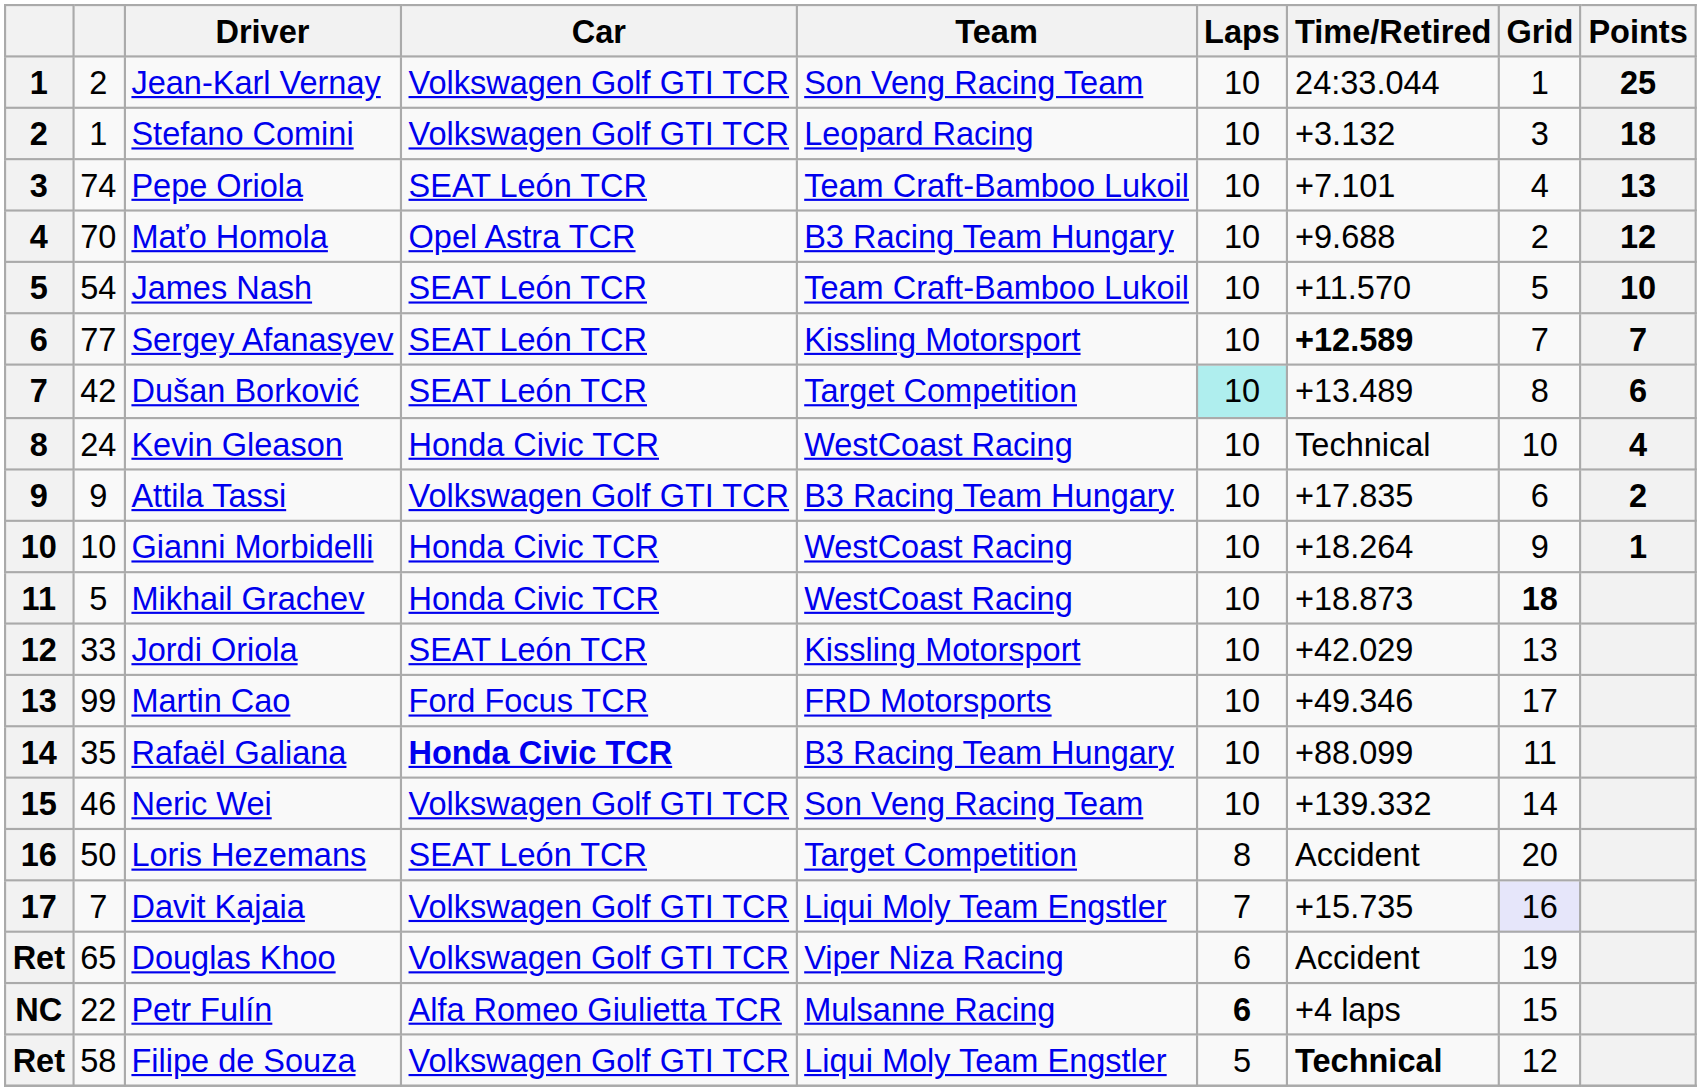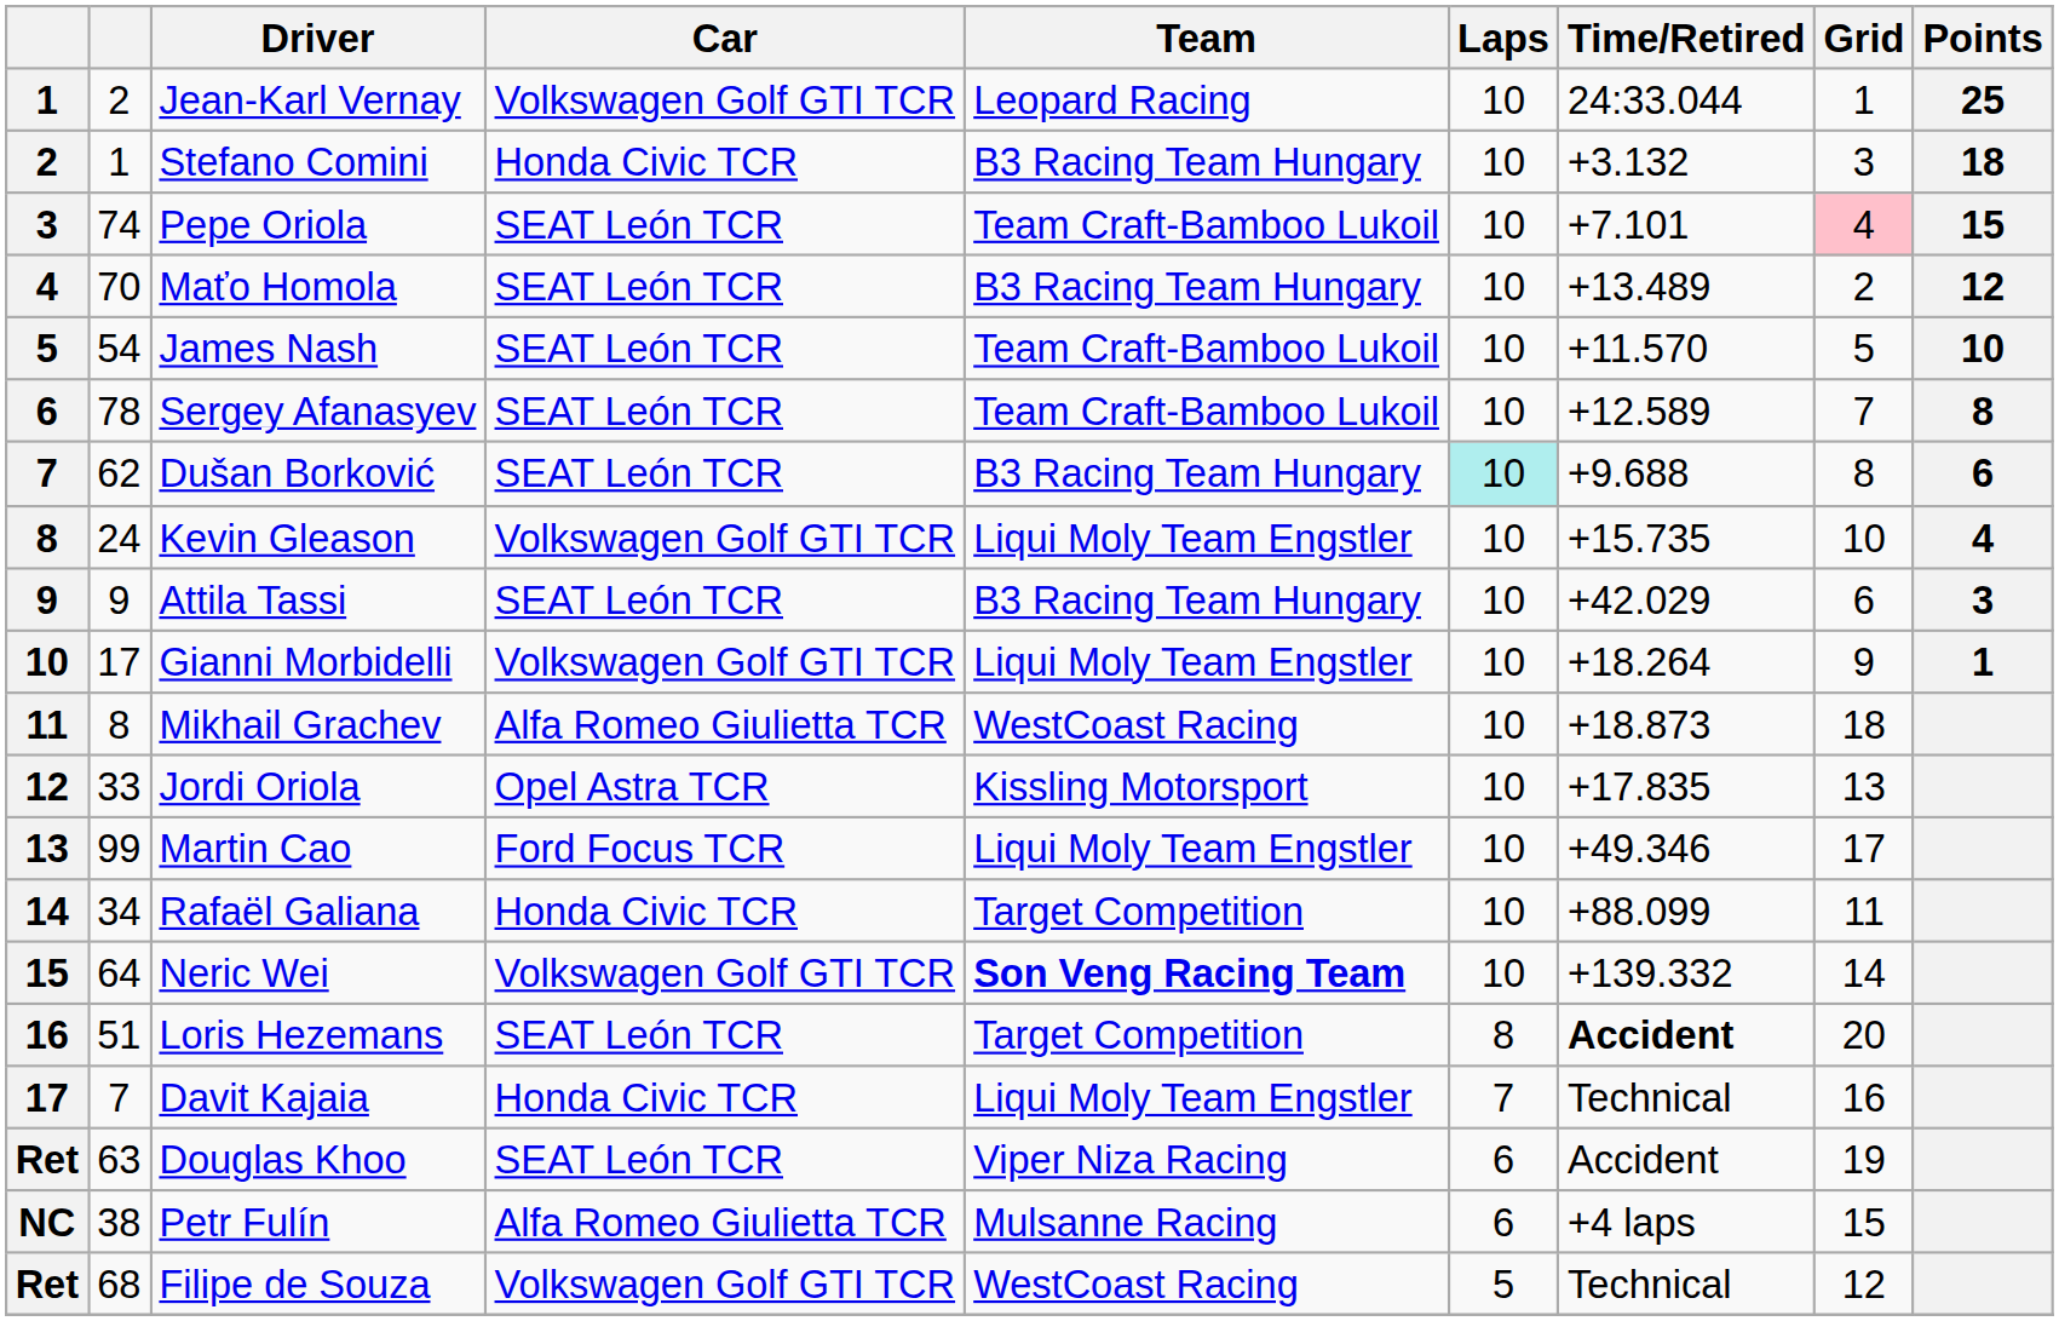Jean-Karl Vernay | Team: Son Veng Racing Team -> Leopard Racing
Stefano Comini | Car: Volkswagen Golf GTI TCR -> Honda Civic TCR
Stefano Comini | Team: Leopard Racing -> B3 Racing Team Hungary
Pepe Oriola | Grid: no background -> pink background
Pepe Oriola | Points: 13 -> 15
Maťo Homola | Car: Opel Astra TCR -> SEAT León TCR
Maťo Homola | Time/Retired: +9.688 -> +13.489
Sergey Afanasyev | column 2: 77 -> 78
Sergey Afanasyev | Team: Kissling Motorsport -> Team Craft-Bamboo Lukoil
Sergey Afanasyev | Time/Retired: bold -> normal
Sergey Afanasyev | Points: 7 -> 8
Dušan Borković | column 2: 42 -> 62
Dušan Borković | Team: Target Competition -> B3 Racing Team Hungary
Dušan Borković | Time/Retired: +13.489 -> +9.688
Kevin Gleason | Car: Honda Civic TCR -> Volkswagen Golf GTI TCR
Kevin Gleason | Team: WestCoast Racing -> Liqui Moly Team Engstler
Kevin Gleason | Time/Retired: Technical -> +15.735
Attila Tassi | Car: Volkswagen Golf GTI TCR -> SEAT León TCR
Attila Tassi | Time/Retired: +17.835 -> +42.029
Attila Tassi | Points: 2 -> 3
Gianni Morbidelli | column 2: 10 -> 17
Gianni Morbidelli | Car: Honda Civic TCR -> Volkswagen Golf GTI TCR
Gianni Morbidelli | Team: WestCoast Racing -> Liqui Moly Team Engstler
Mikhail Grachev | column 2: 5 -> 8
Mikhail Grachev | Car: Honda Civic TCR -> Alfa Romeo Giulietta TCR
Mikhail Grachev | Grid: bold -> normal
Jordi Oriola | Car: SEAT León TCR -> Opel Astra TCR
Jordi Oriola | Time/Retired: +42.029 -> +17.835
Martin Cao | Team: FRD Motorsports -> Liqui Moly Team Engstler
Rafaël Galiana | column 2: 35 -> 34
Rafaël Galiana | Car: bold -> normal
Rafaël Galiana | Team: B3 Racing Team Hungary -> Target Competition
Neric Wei | column 2: 46 -> 64
Neric Wei | Team: normal -> bold
Loris Hezemans | column 2: 50 -> 51
Loris Hezemans | Time/Retired: normal -> bold
Davit Kajaia | Car: Volkswagen Golf GTI TCR -> Honda Civic TCR
Davit Kajaia | Time/Retired: +15.735 -> Technical
Davit Kajaia | Grid: lavender background -> no background
Douglas Khoo | column 2: 65 -> 63
Douglas Khoo | Car: Volkswagen Golf GTI TCR -> SEAT León TCR
Petr Fulín | column 2: 22 -> 38
Petr Fulín | Laps: bold -> normal
Filipe de Souza | column 2: 58 -> 68
Filipe de Souza | Team: Liqui Moly Team Engstler -> WestCoast Racing
Filipe de Souza | Time/Retired: bold -> normal
